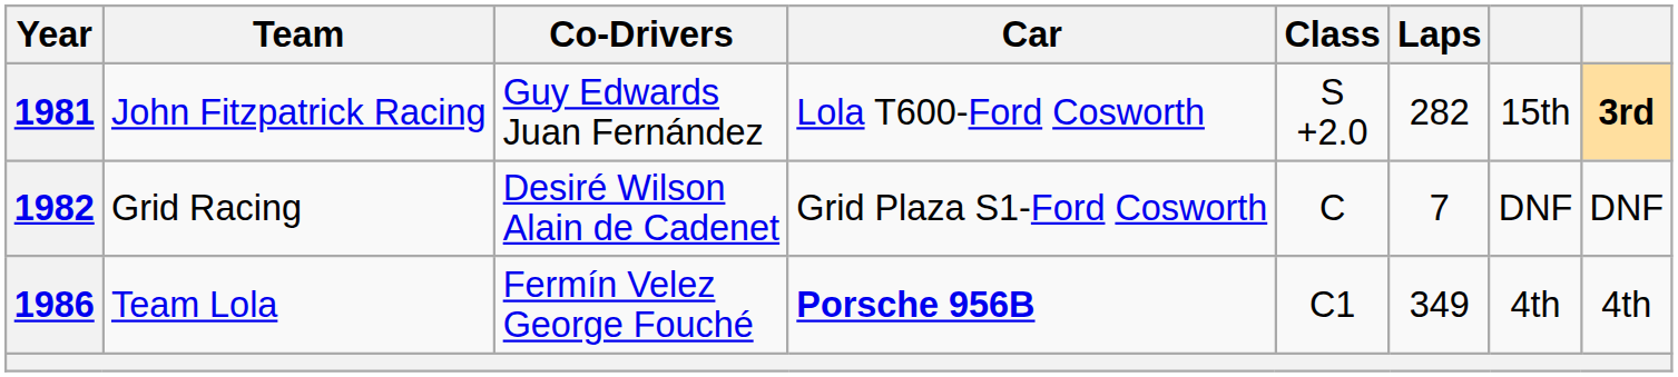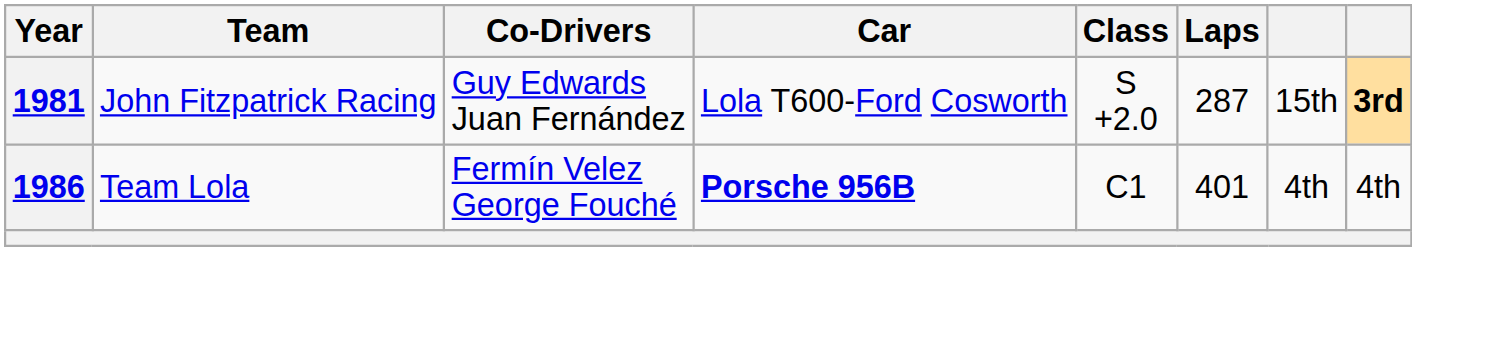1981 | Laps: 282 -> 287
- row: 1982 | Grid Racing | Desiré Wilson Alain de Cadenet | Grid Plaza S1-Ford Cosworth | C | 7 | DNF | DNF
1986 | Laps: 349 -> 401
